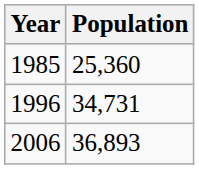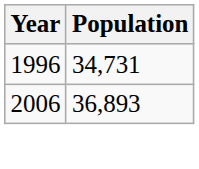- row: 1985 | 25,360
